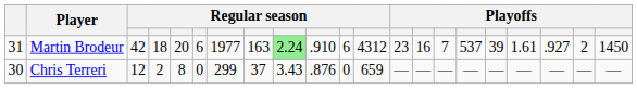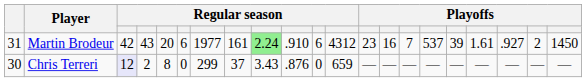Martin Brodeur | column 4: 18 -> 43
Martin Brodeur | column 8: 163 -> 161
Chris Terreri | column 3: no background -> lavender background
